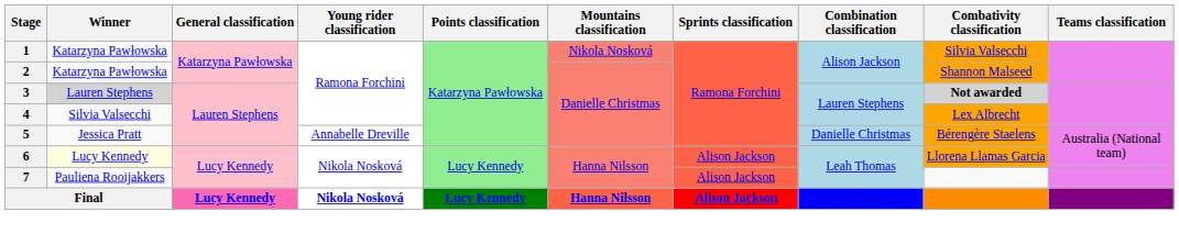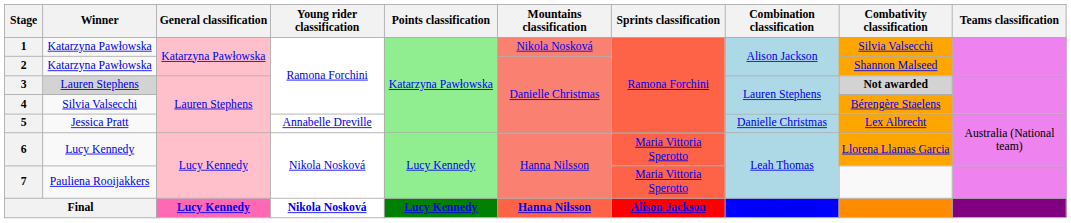4 | Combativity classification: Lex Albrecht -> Bérengère Staelens
5 | Combativity classification: Bérengère Staelens -> Lex Albrecht
6 | Winner: lightyellow background -> no background
6 | Sprints classification: Alison Jackson -> Maria Vittoria Sperotto
7 | Sprints classification: Alison Jackson -> Maria Vittoria Sperotto
